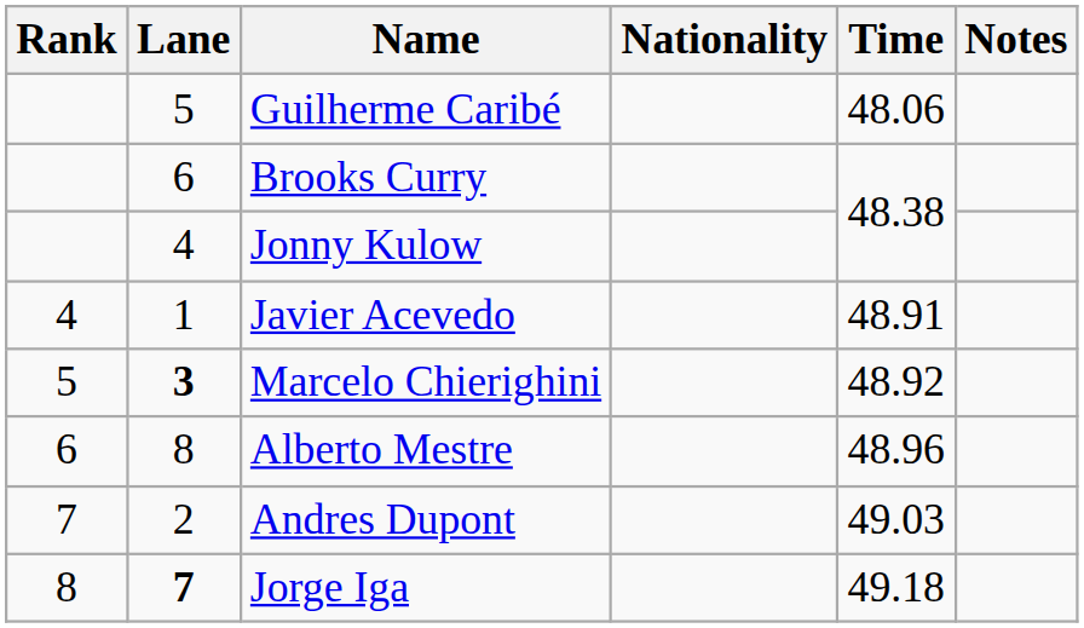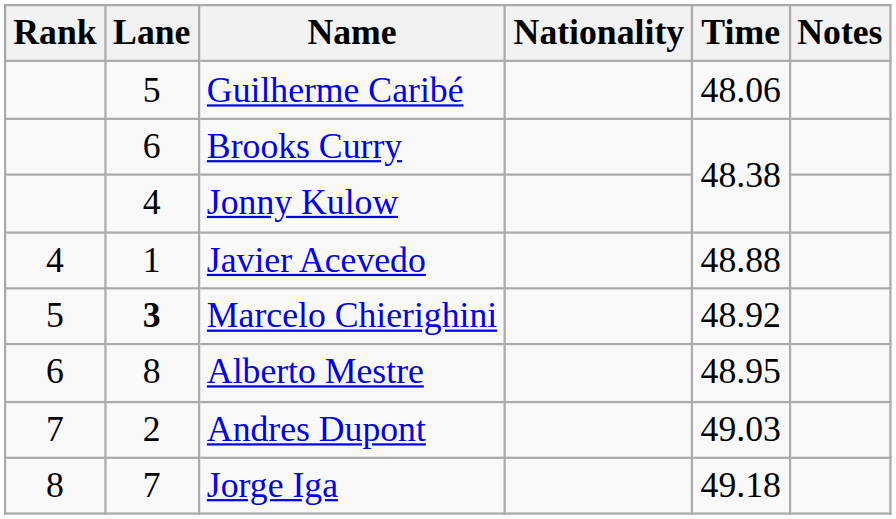Javier Acevedo | Time: 48.91 -> 48.88
Alberto Mestre | Time: 48.96 -> 48.95
Jorge Iga | Lane: bold -> normal
